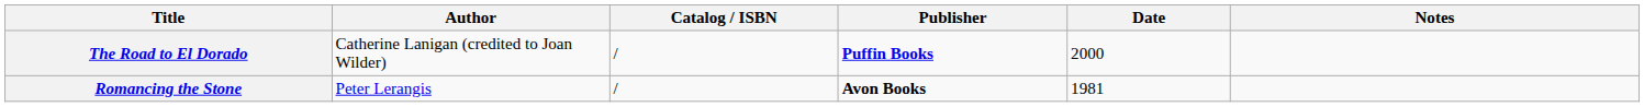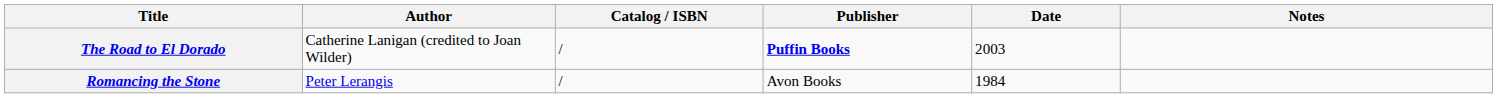The Road to El Dorado | Date: 2000 -> 2003
Romancing the Stone | Publisher: bold -> normal
Romancing the Stone | Date: 1981 -> 1984
